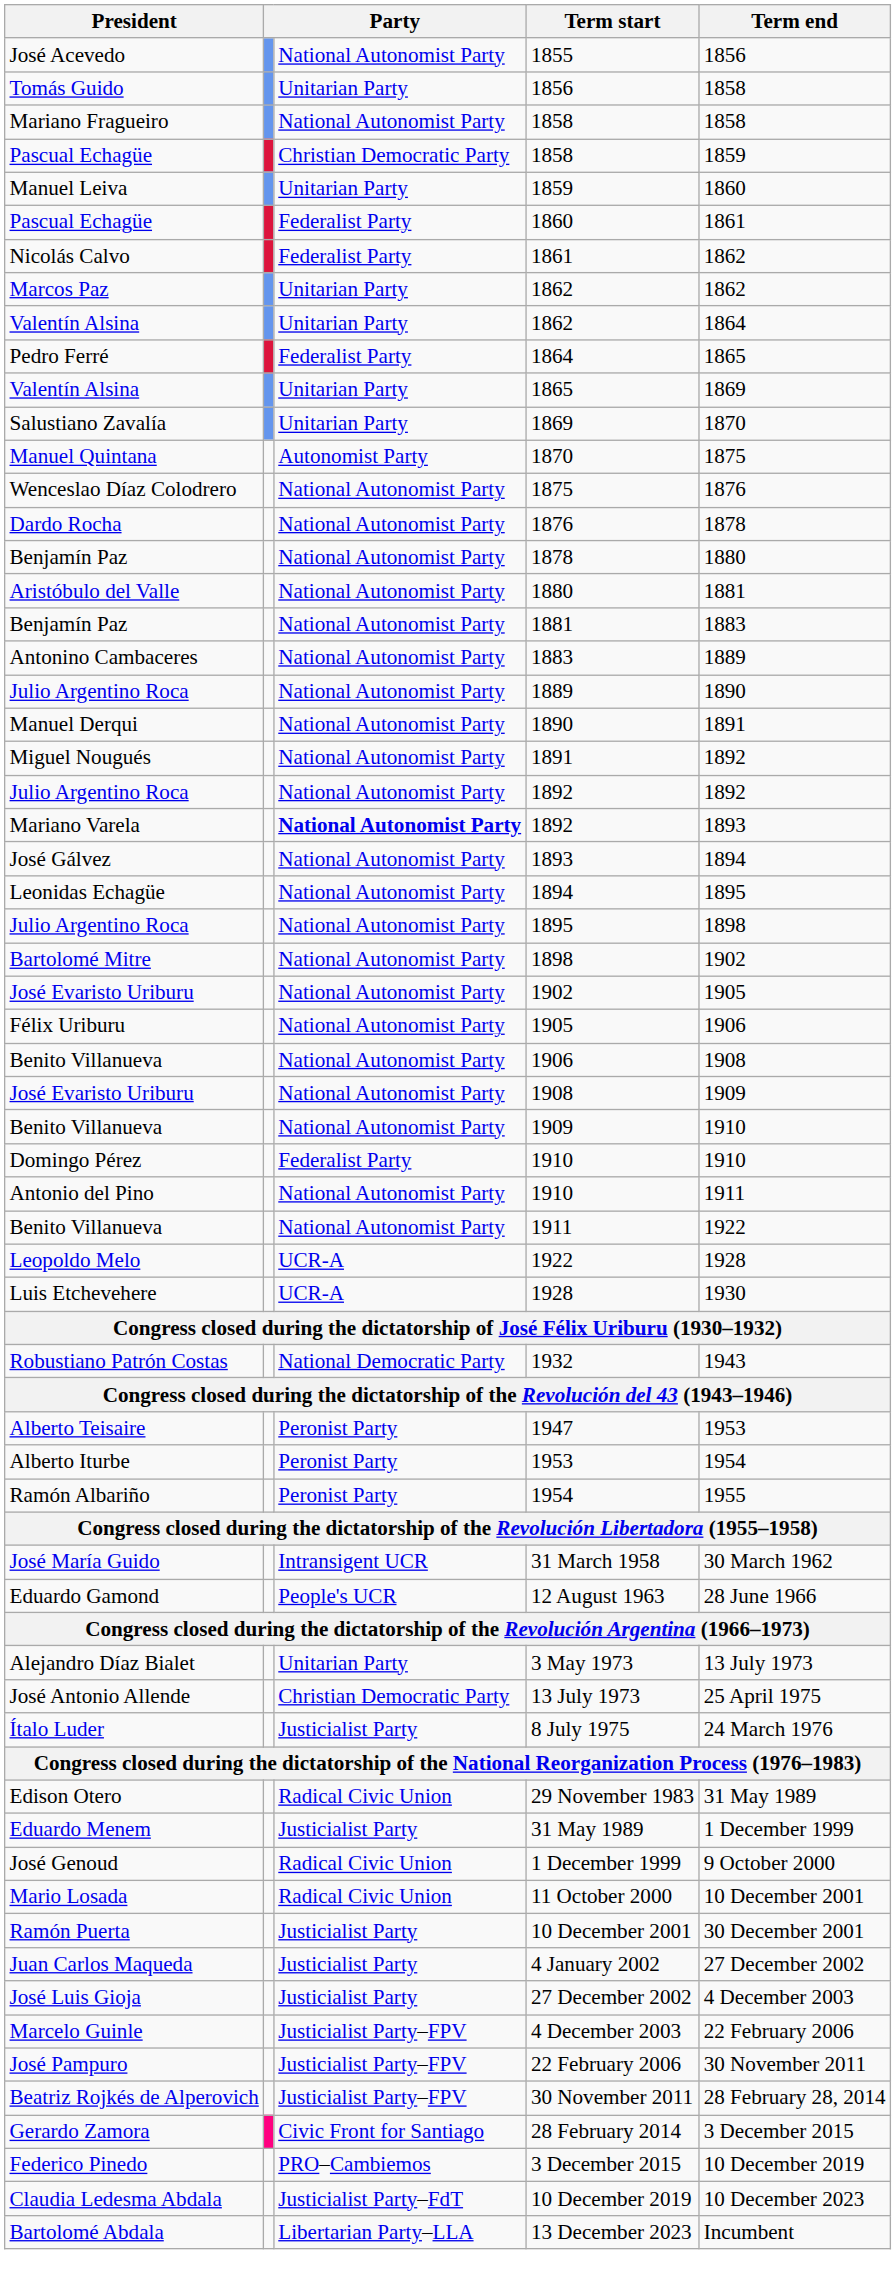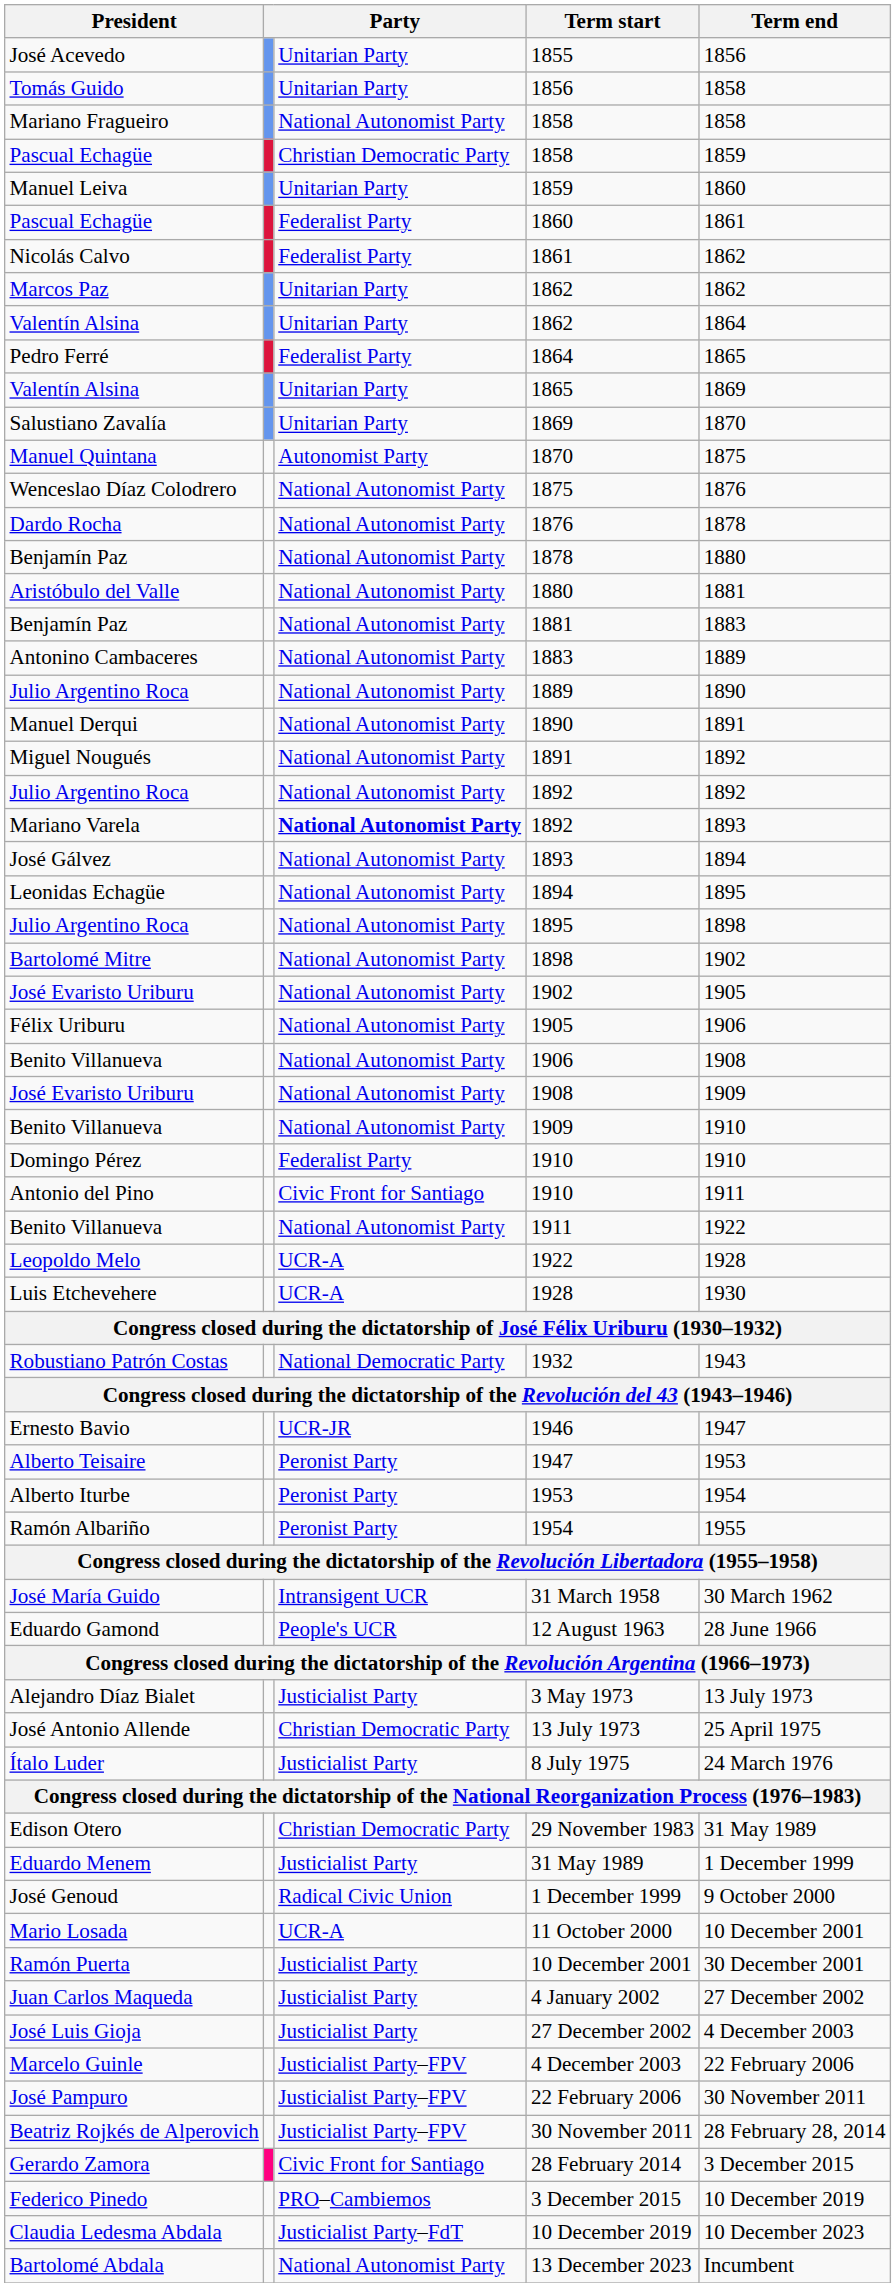1855 | column 3: National Autonomist Party -> Unitarian Party
Antonio del Pino / 1910 | column 3: National Autonomist Party -> Civic Front for Santiago
+ row: Ernesto Bavio | UCR-JR | 1946 | 1947
3 May 1973 | column 3: Unitarian Party -> Justicialist Party
29 November 1983 | column 3: Radical Civic Union -> Christian Democratic Party
11 October 2000 | column 3: Radical Civic Union -> UCR-A
13 December 2023 | column 3: Libertarian Party–LLA -> National Autonomist Party
